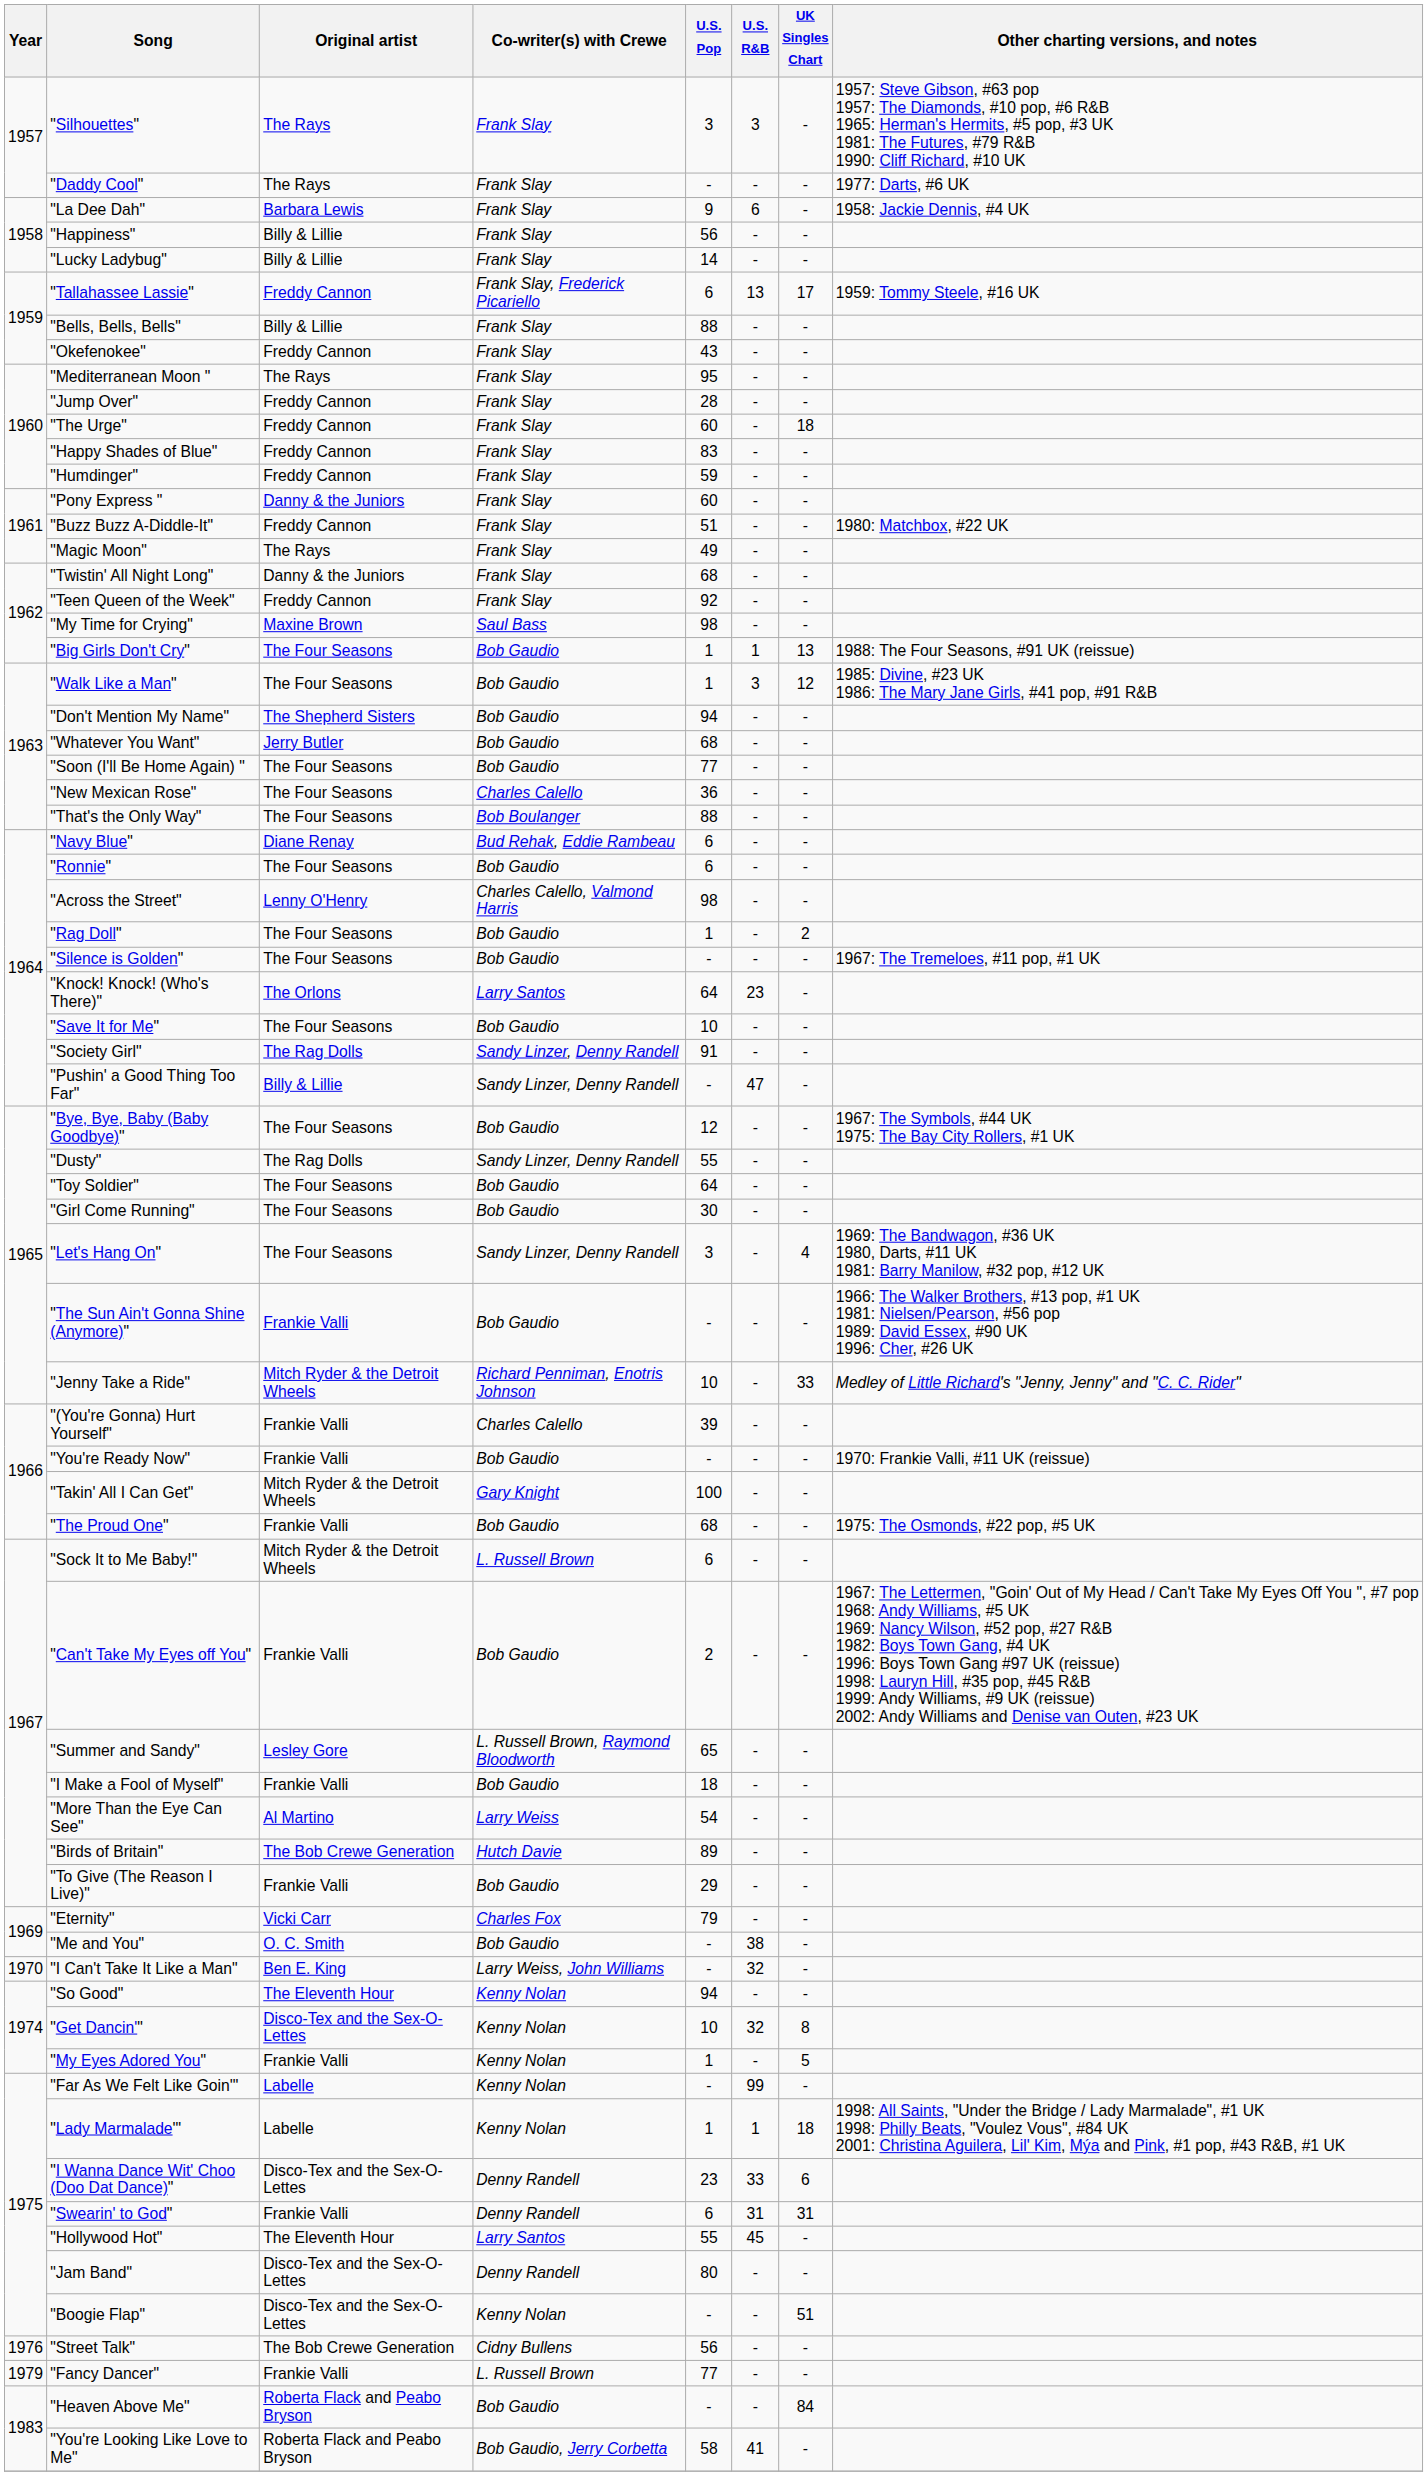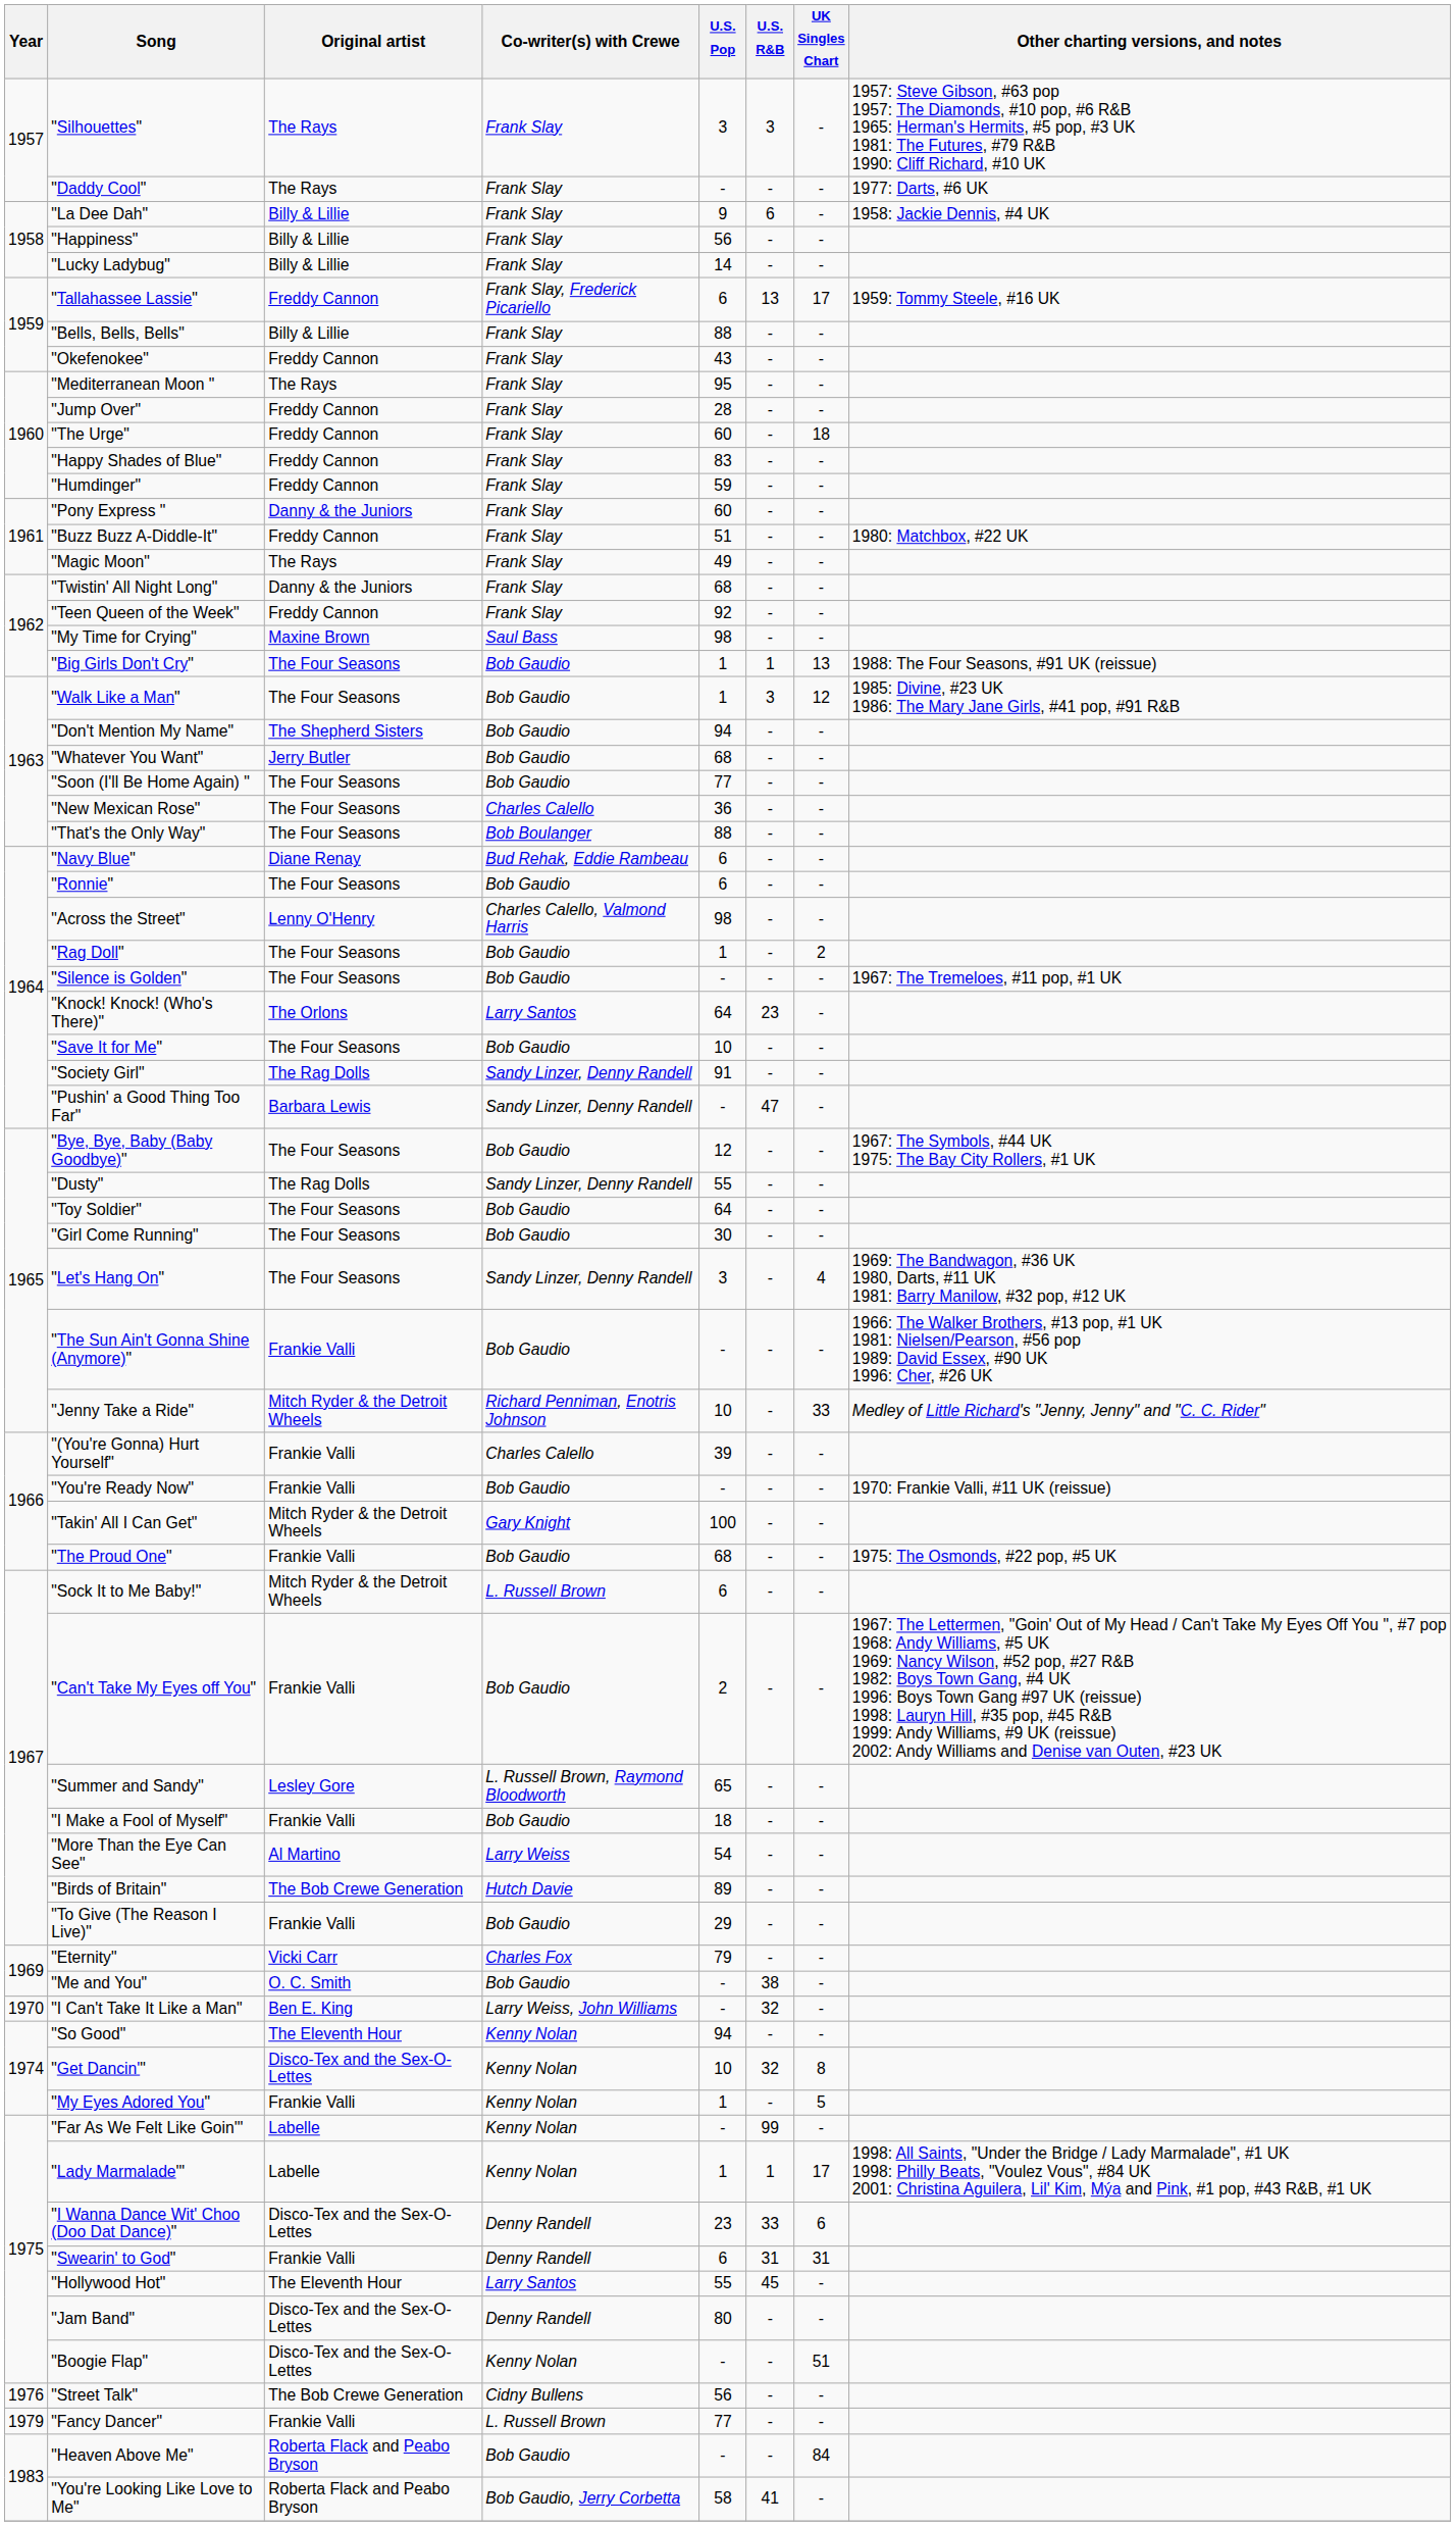"La Dee Dah" | Original artist: Barbara Lewis -> Billy & Lillie
"Pushin' a Good Thing Too Far" | Original artist: Billy & Lillie -> Barbara Lewis
"Lady Marmalade'" | UK Singles Chart: 18 -> 17
